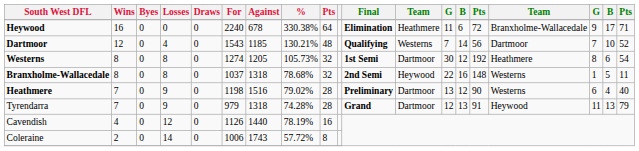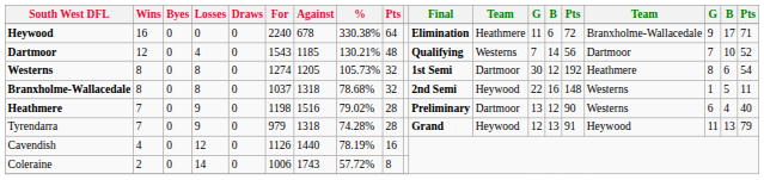Tyrendarra | column 12: Dartmoor -> Heywood
